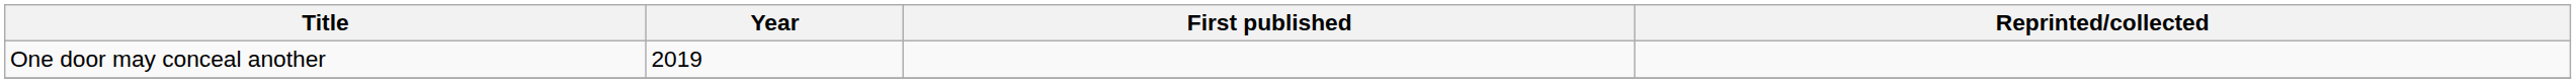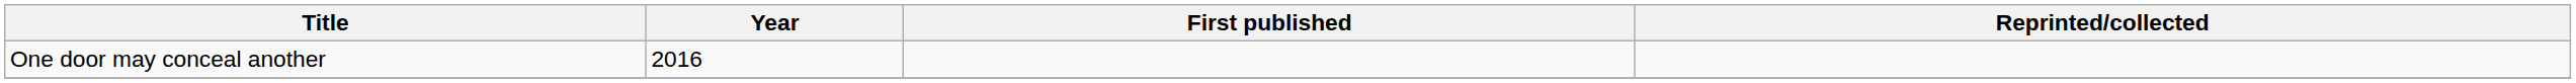One door may conceal another | Year: 2019 -> 2016
